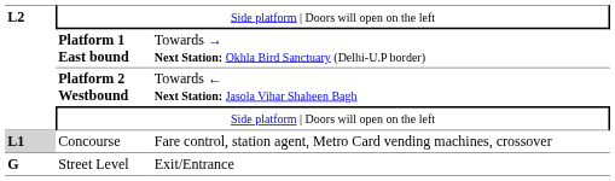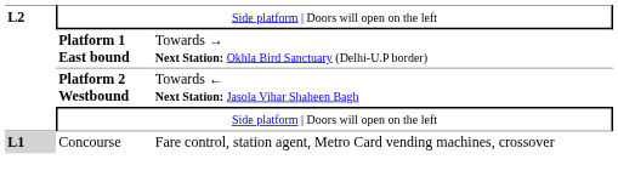- row: G | Street Level | Exit/Entrance
